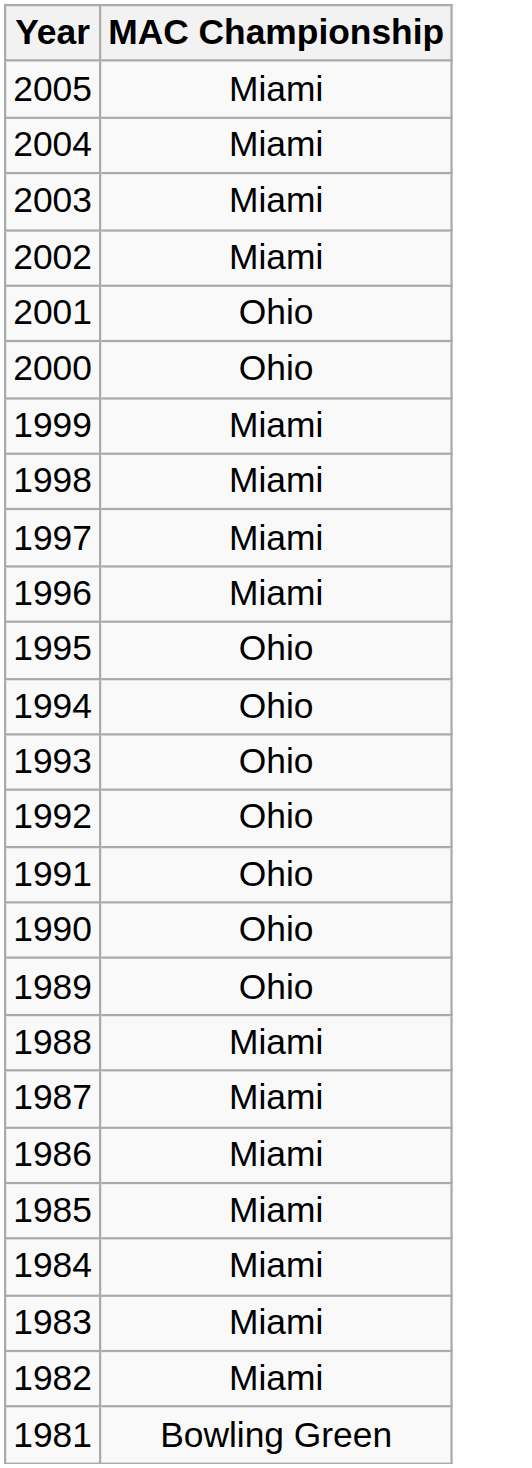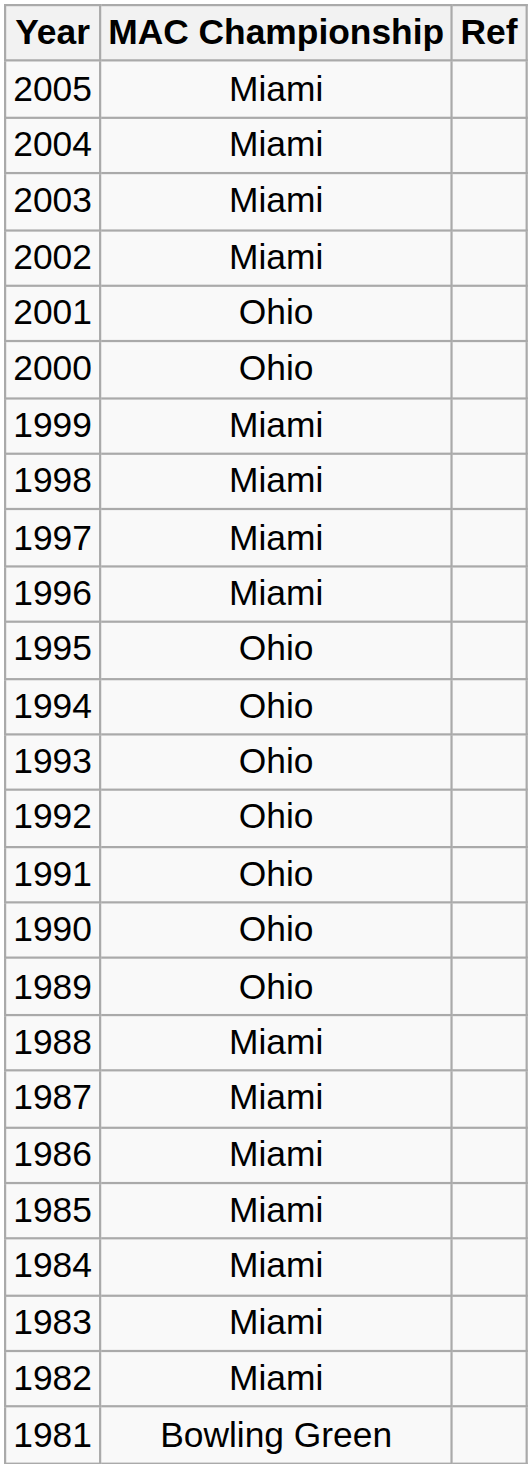+ column: Ref
